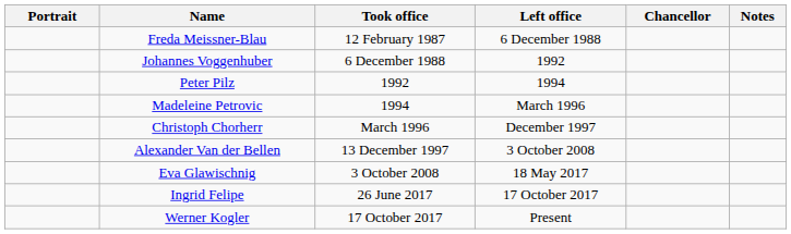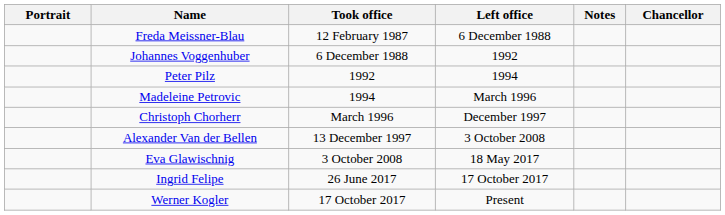columns swapped: Notes <-> Chancellor
